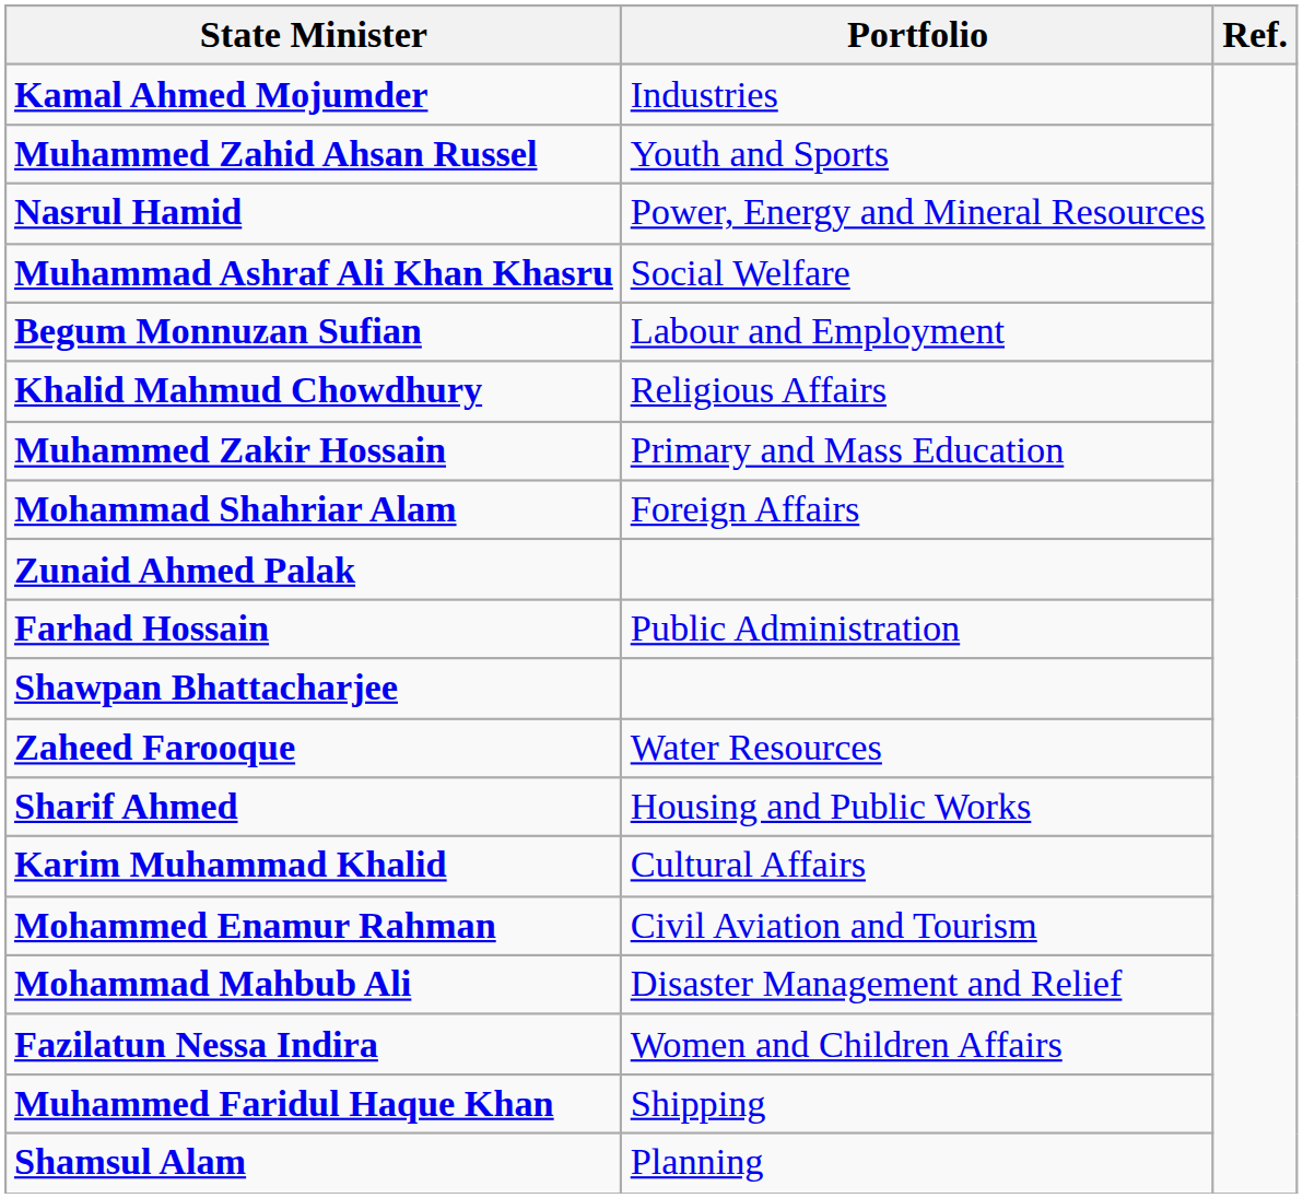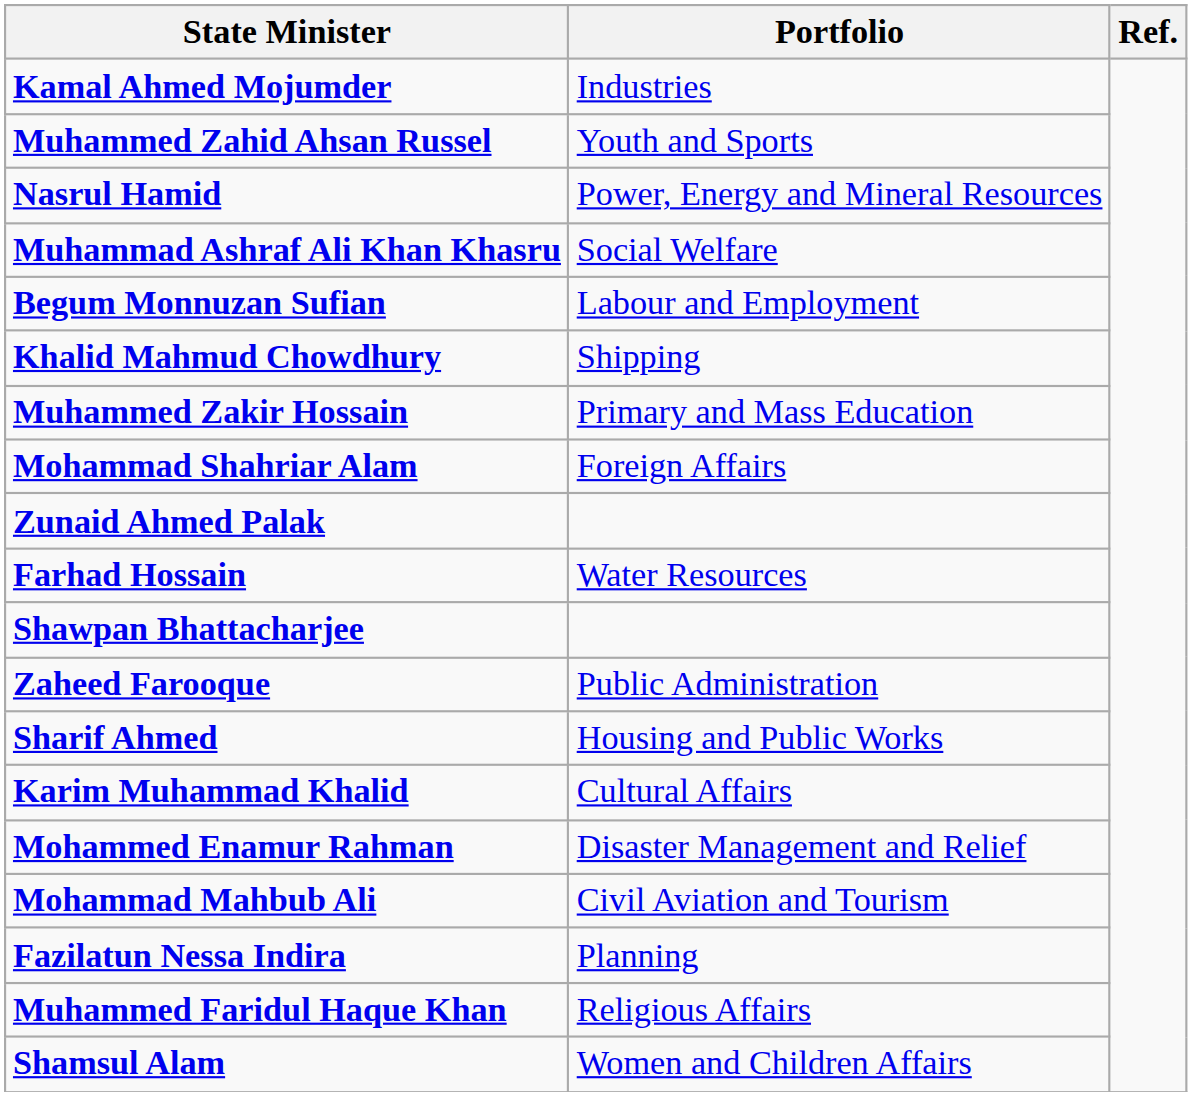Khalid Mahmud Chowdhury | Portfolio: Religious Affairs -> Shipping
Farhad Hossain | Portfolio: Public Administration -> Water Resources
Zaheed Farooque | Portfolio: Water Resources -> Public Administration
Mohammed Enamur Rahman | Portfolio: Civil Aviation and Tourism -> Disaster Management and Relief
Mohammad Mahbub Ali | Portfolio: Disaster Management and Relief -> Civil Aviation and Tourism
Fazilatun Nessa Indira | Portfolio: Women and Children Affairs -> Planning
Muhammed Faridul Haque Khan | Portfolio: Shipping -> Religious Affairs
Shamsul Alam | Portfolio: Planning -> Women and Children Affairs
